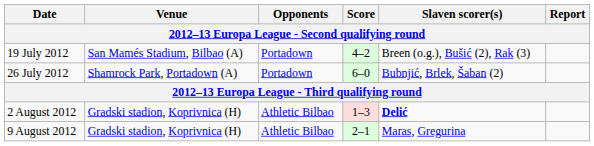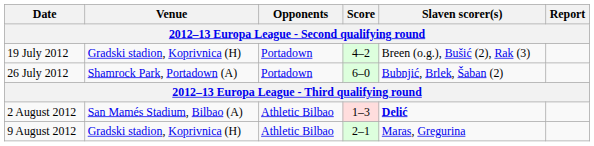19 July 2012 | Venue: San Mamés Stadium, Bilbao (A) -> Gradski stadion, Koprivnica (H)
2 August 2012 | Venue: Gradski stadion, Koprivnica (H) -> San Mamés Stadium, Bilbao (A)
